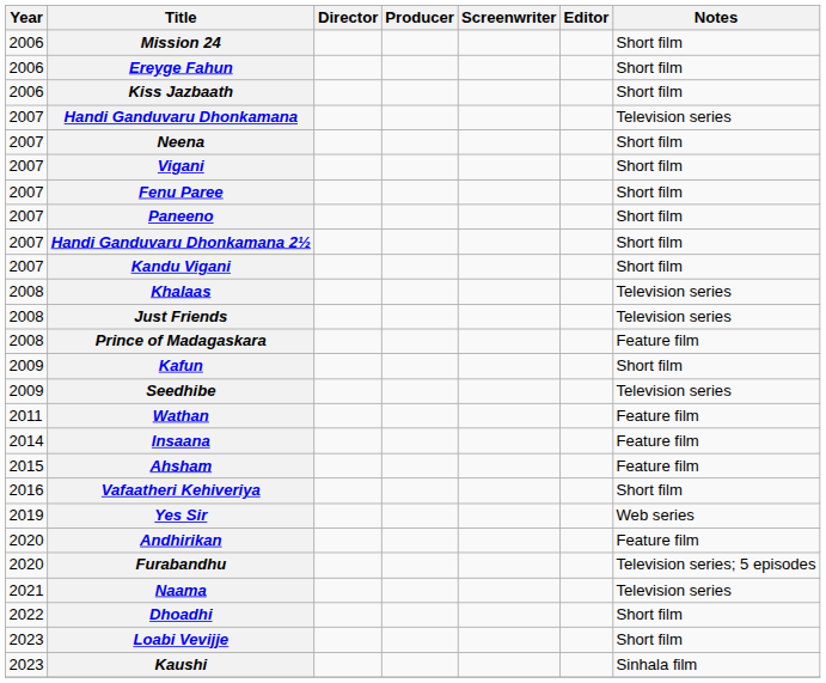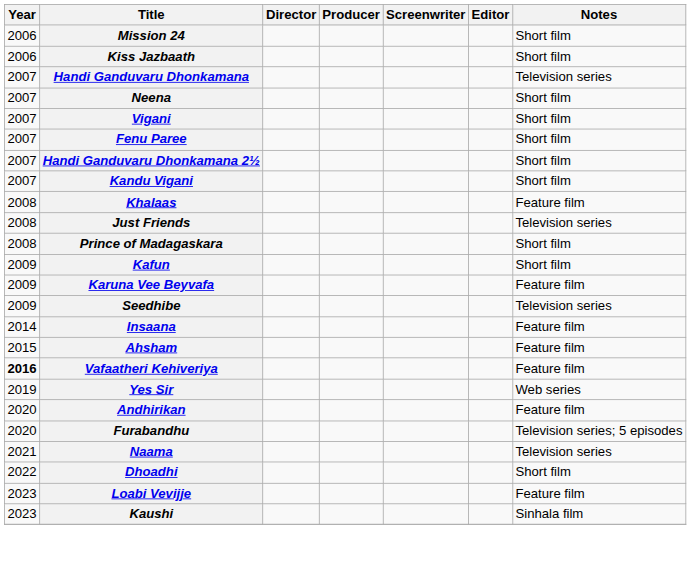- row: 2006 | Ereyge Fahun | Short film
- row: 2007 | Paneeno | Short film
Khalaas | Notes: Television series -> Feature film
Prince of Madagaskara | Notes: Feature film -> Short film
+ row: 2009 | Karuna Vee Beyvafa | Feature film
- row: 2011 | Wathan | Feature film
Vafaatheri Kehiveriya | Year: normal -> bold
Vafaatheri Kehiveriya | Notes: Short film -> Feature film
Loabi Vevijje | Notes: Short film -> Feature film
